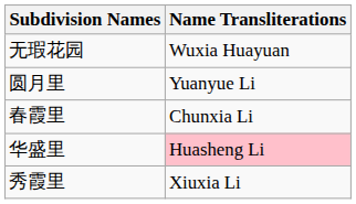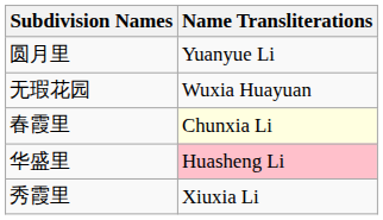rows swapped: 无瑕花园 <-> 圆月里
春霞里 | Name Transliterations: no background -> lightyellow background
